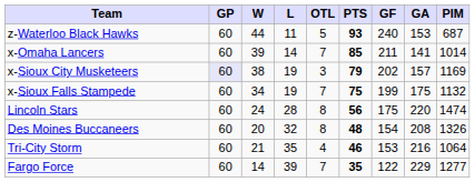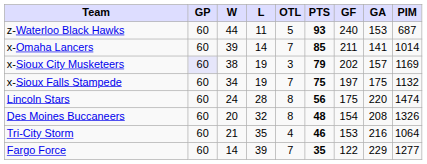x-Sioux Falls Stampede | GF: 199 -> 197
